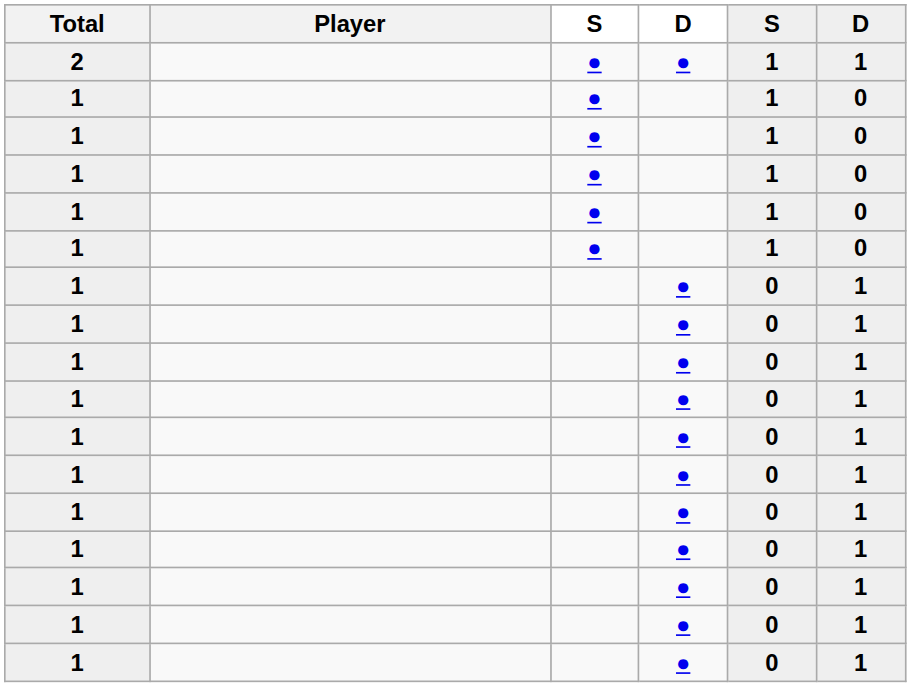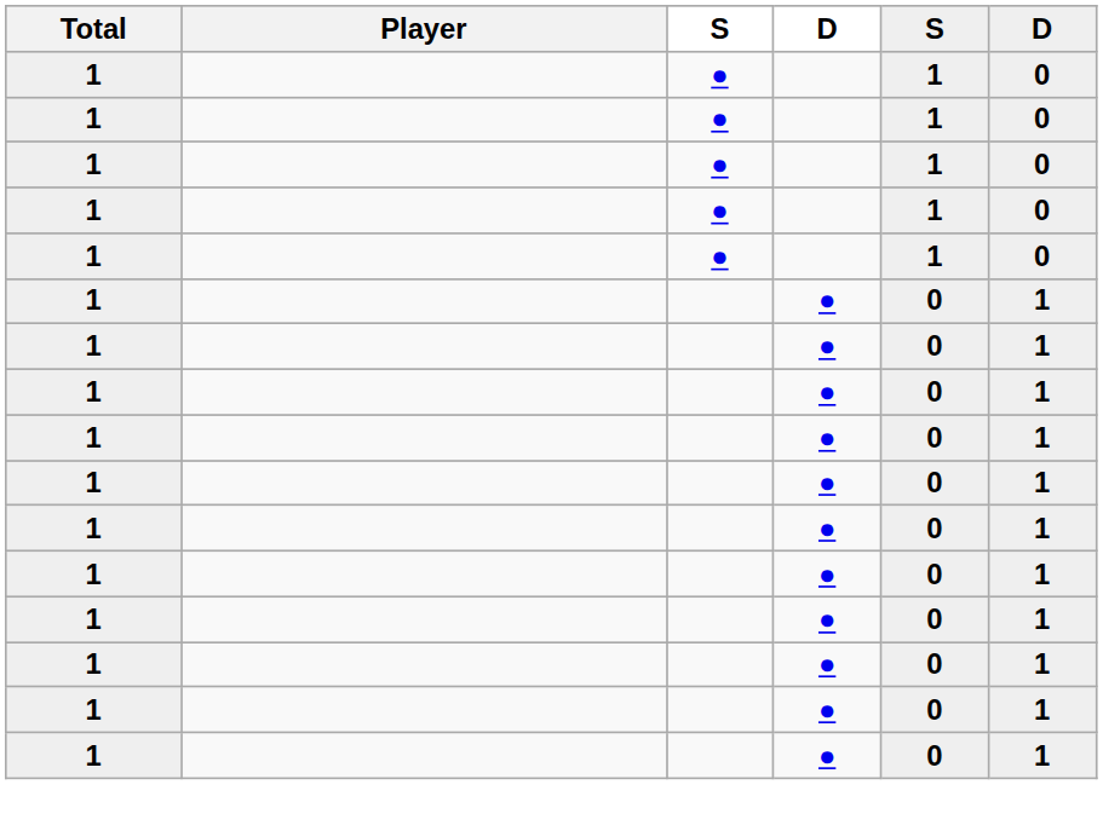- row: 2 | ● | ● | 1 | 1
